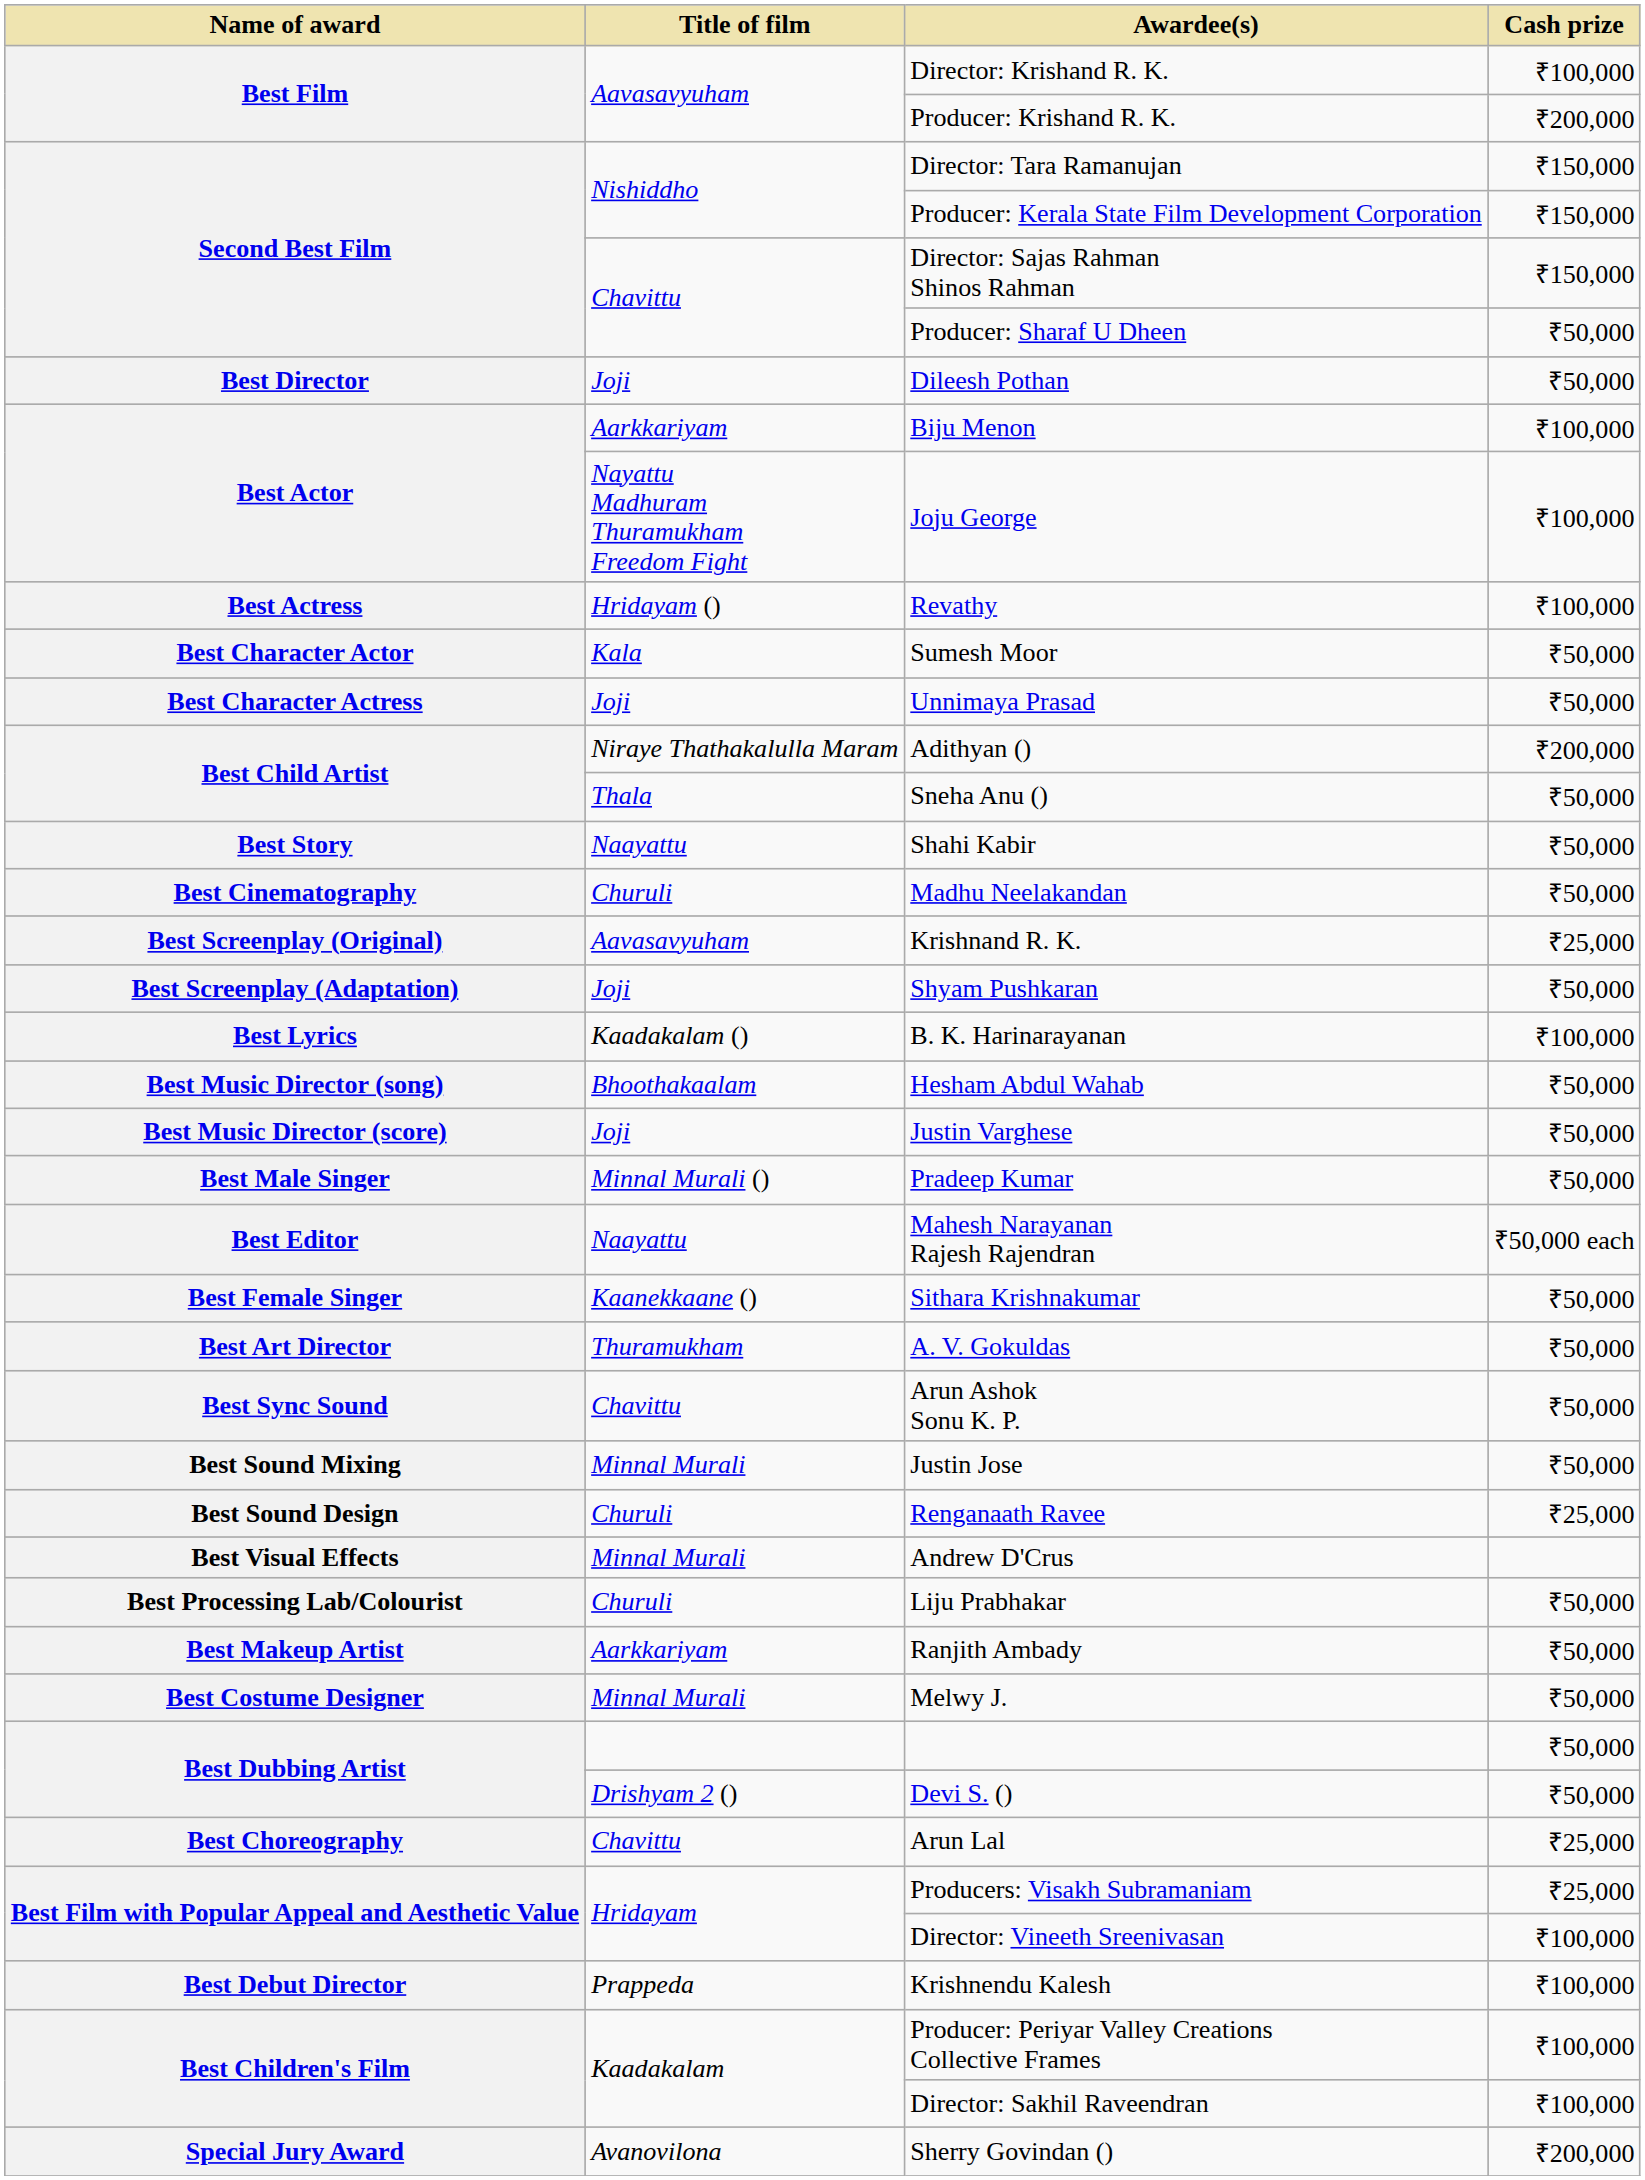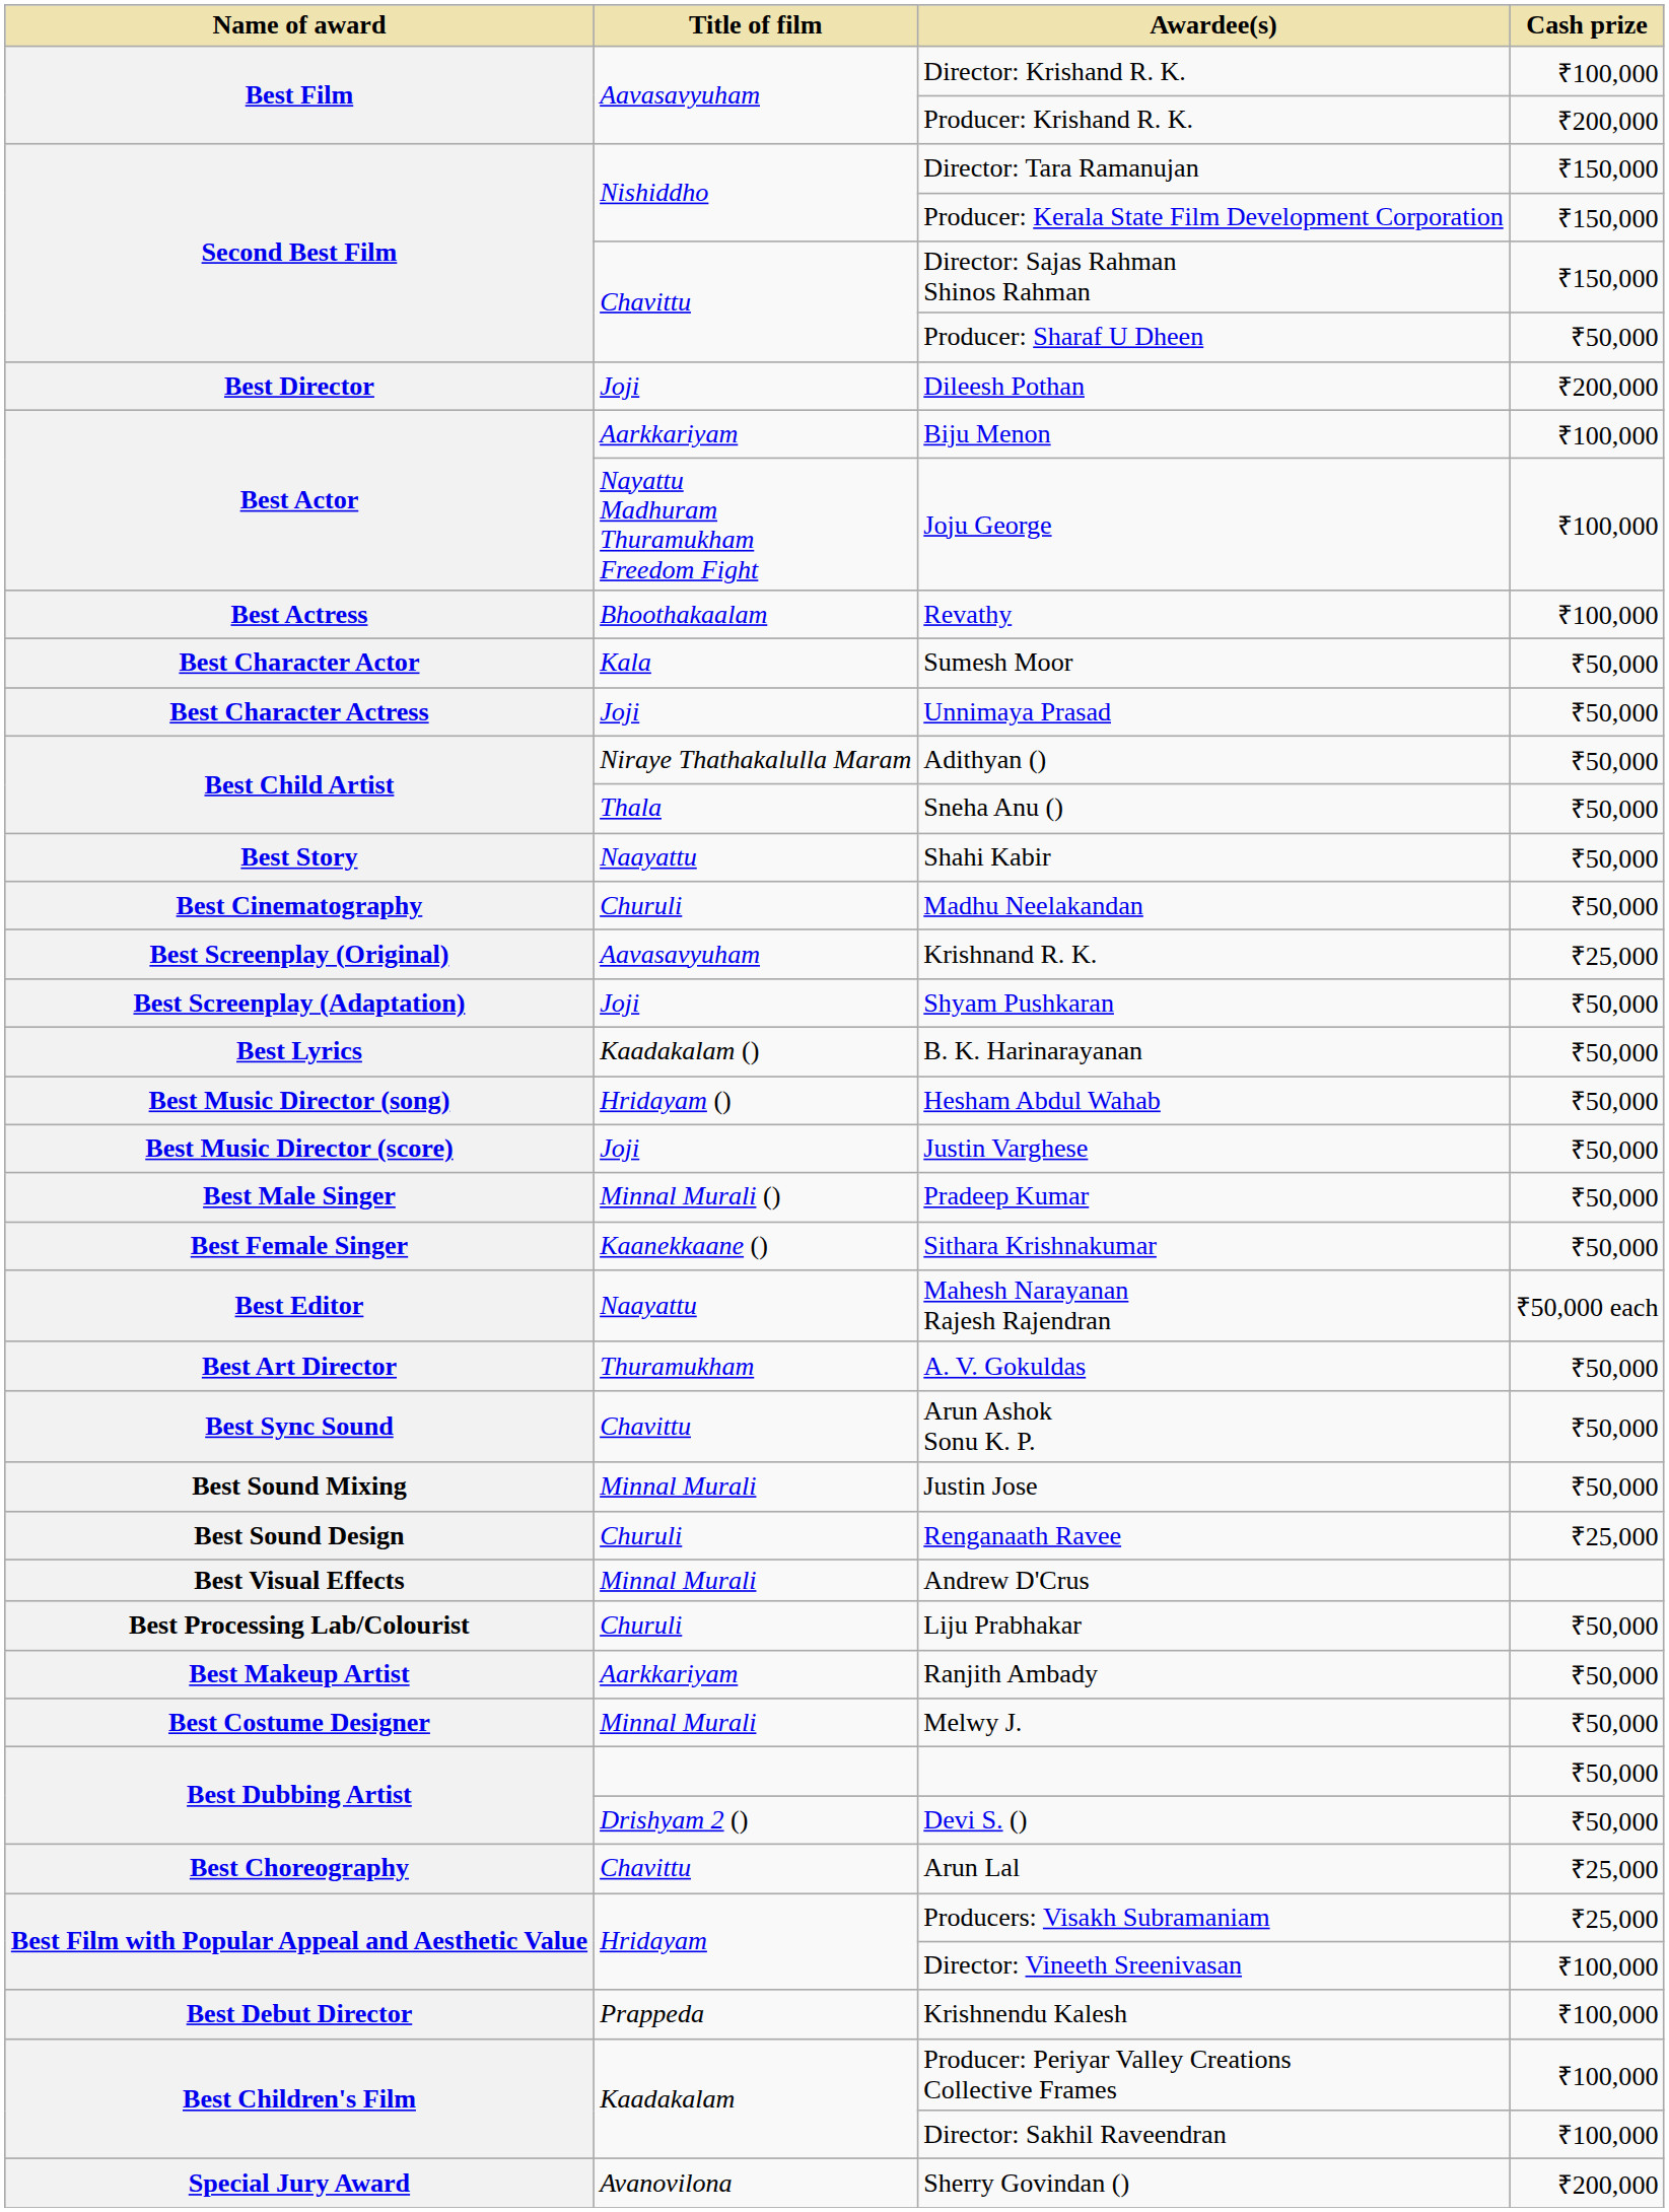Dileesh Pothan | Cash prize: ₹50,000 -> ₹200,000
Revathy | Title of film: Hridayam () -> Bhoothakaalam
Adithyan () | Cash prize: ₹200,000 -> ₹50,000
B. K. Harinarayanan | Cash prize: ₹100,000 -> ₹50,000
Hesham Abdul Wahab | Title of film: Bhoothakaalam -> Hridayam ()
rows swapped: Sithara Krishnakumar <-> Mahesh Narayanan Rajesh Rajendran
